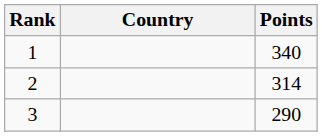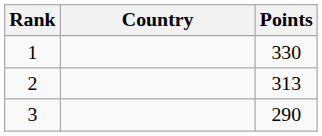1 | Points: 340 -> 330
2 | Points: 314 -> 313
